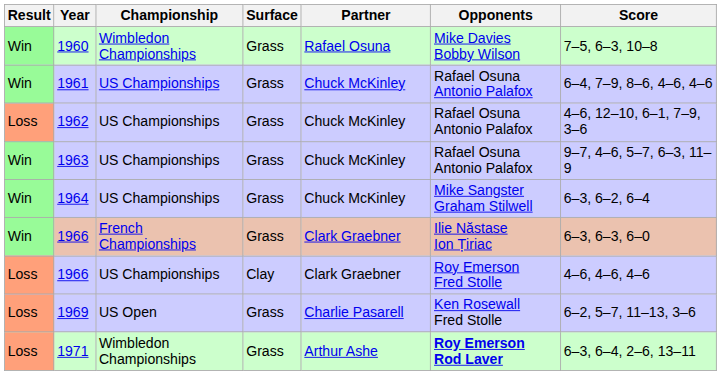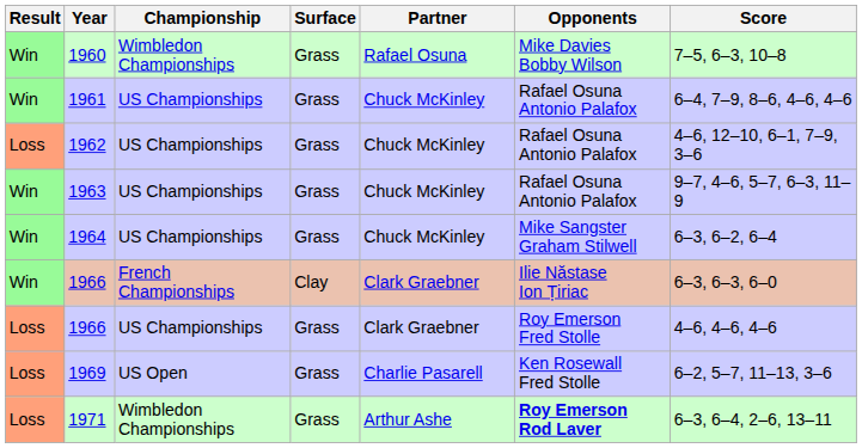1966 / French Championships | Surface: Grass -> Clay
1966 / US Championships | Surface: Clay -> Grass
